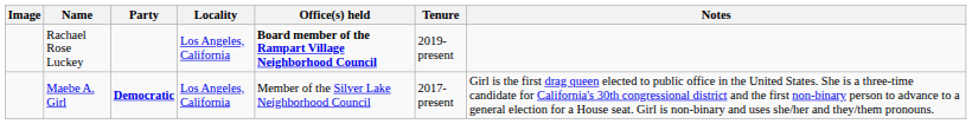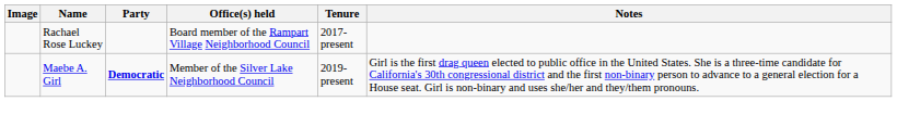- column: Locality | Los Angeles, California | Los Angeles, California
Rachael Rose Luckey | Office(s) held: bold -> normal
Rachael Rose Luckey | Tenure: 2019-present -> 2017-present
Maebe A. Girl | Tenure: 2017-present -> 2019-present
